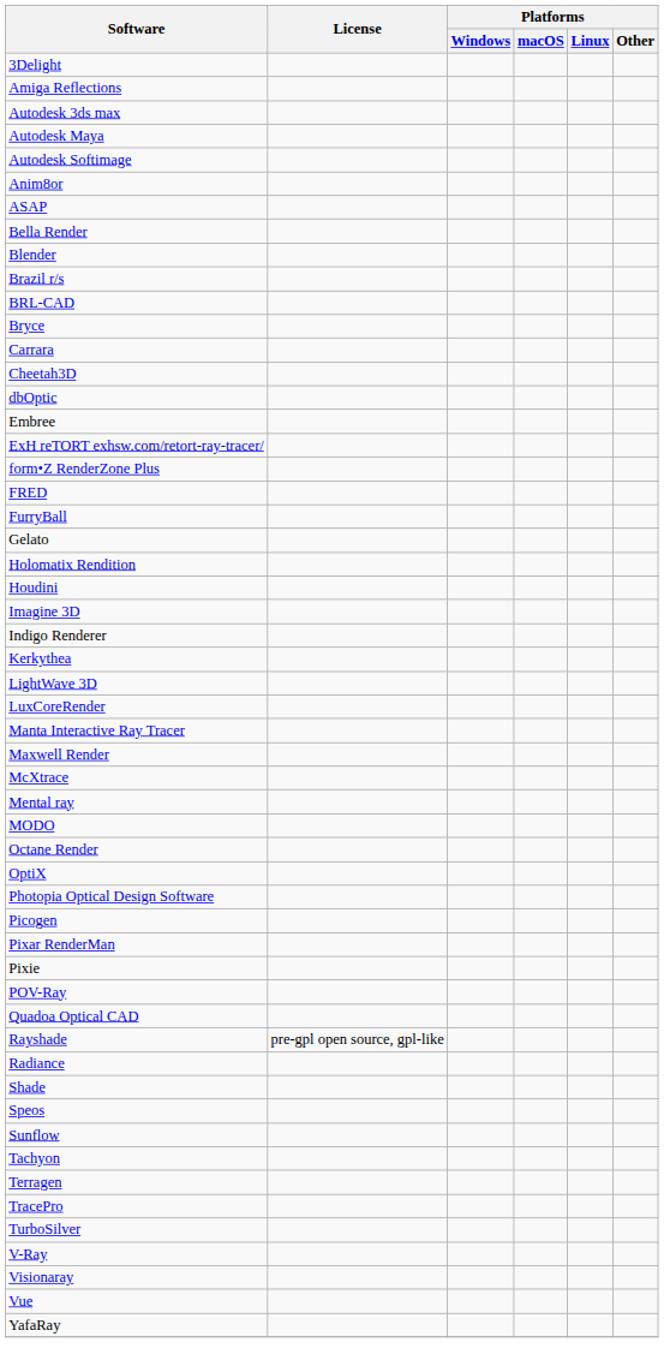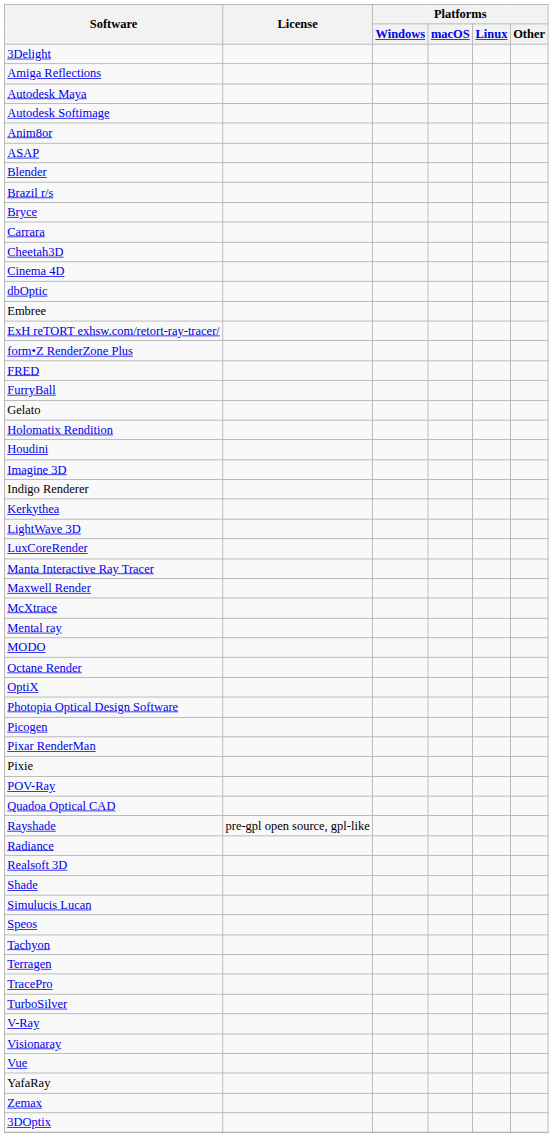- row: Autodesk 3ds max
- row: Bella Render
- row: BRL-CAD
+ row: Cinema 4D
+ row: Realsoft 3D
+ row: Simulucis Lucan
- row: Sunflow
+ row: Zemax
+ row: 3DOptix
